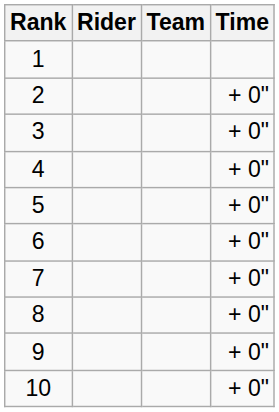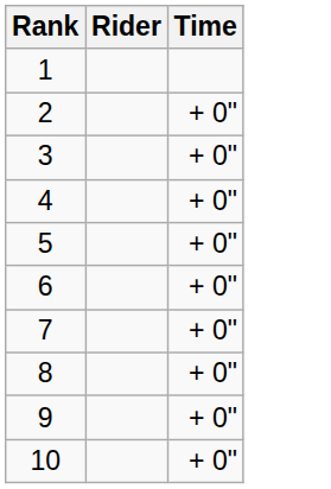- column: Team
